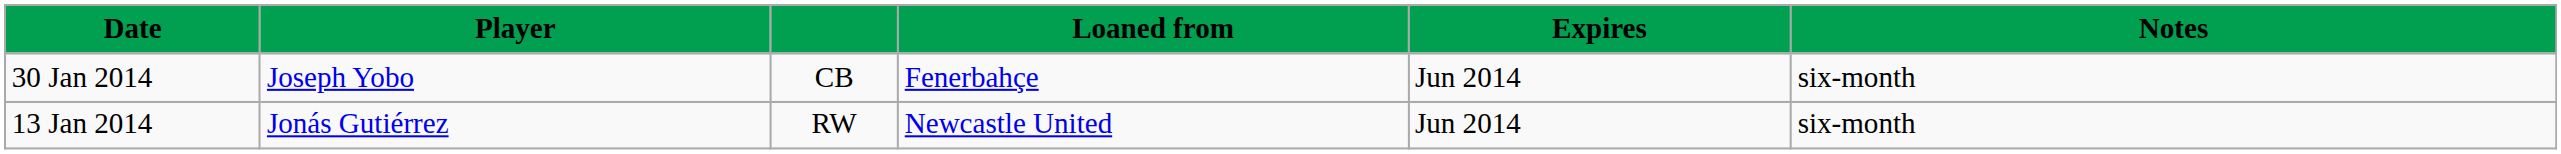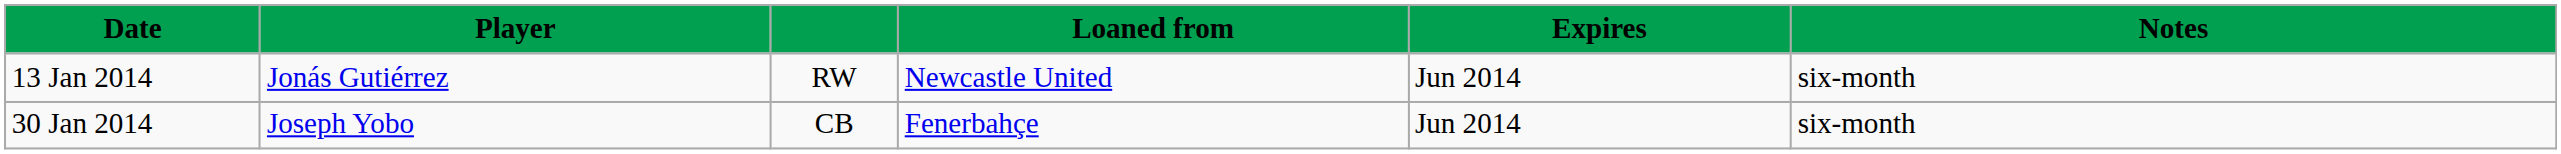rows swapped: 13 Jan 2014 <-> 30 Jan 2014
